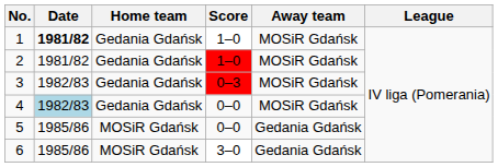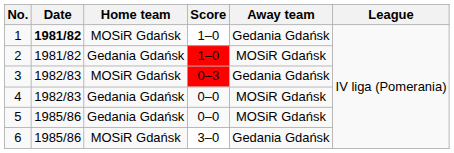1 | Home team: Gedania Gdańsk -> MOSiR Gdańsk
1 | Away team: MOSiR Gdańsk -> Gedania Gdańsk
3 | Home team: Gedania Gdańsk -> MOSiR Gdańsk
3 | Away team: MOSiR Gdańsk -> Gedania Gdańsk
4 | Date: lightblue background -> no background
5 | Home team: MOSiR Gdańsk -> Gedania Gdańsk
5 | Away team: Gedania Gdańsk -> MOSiR Gdańsk
